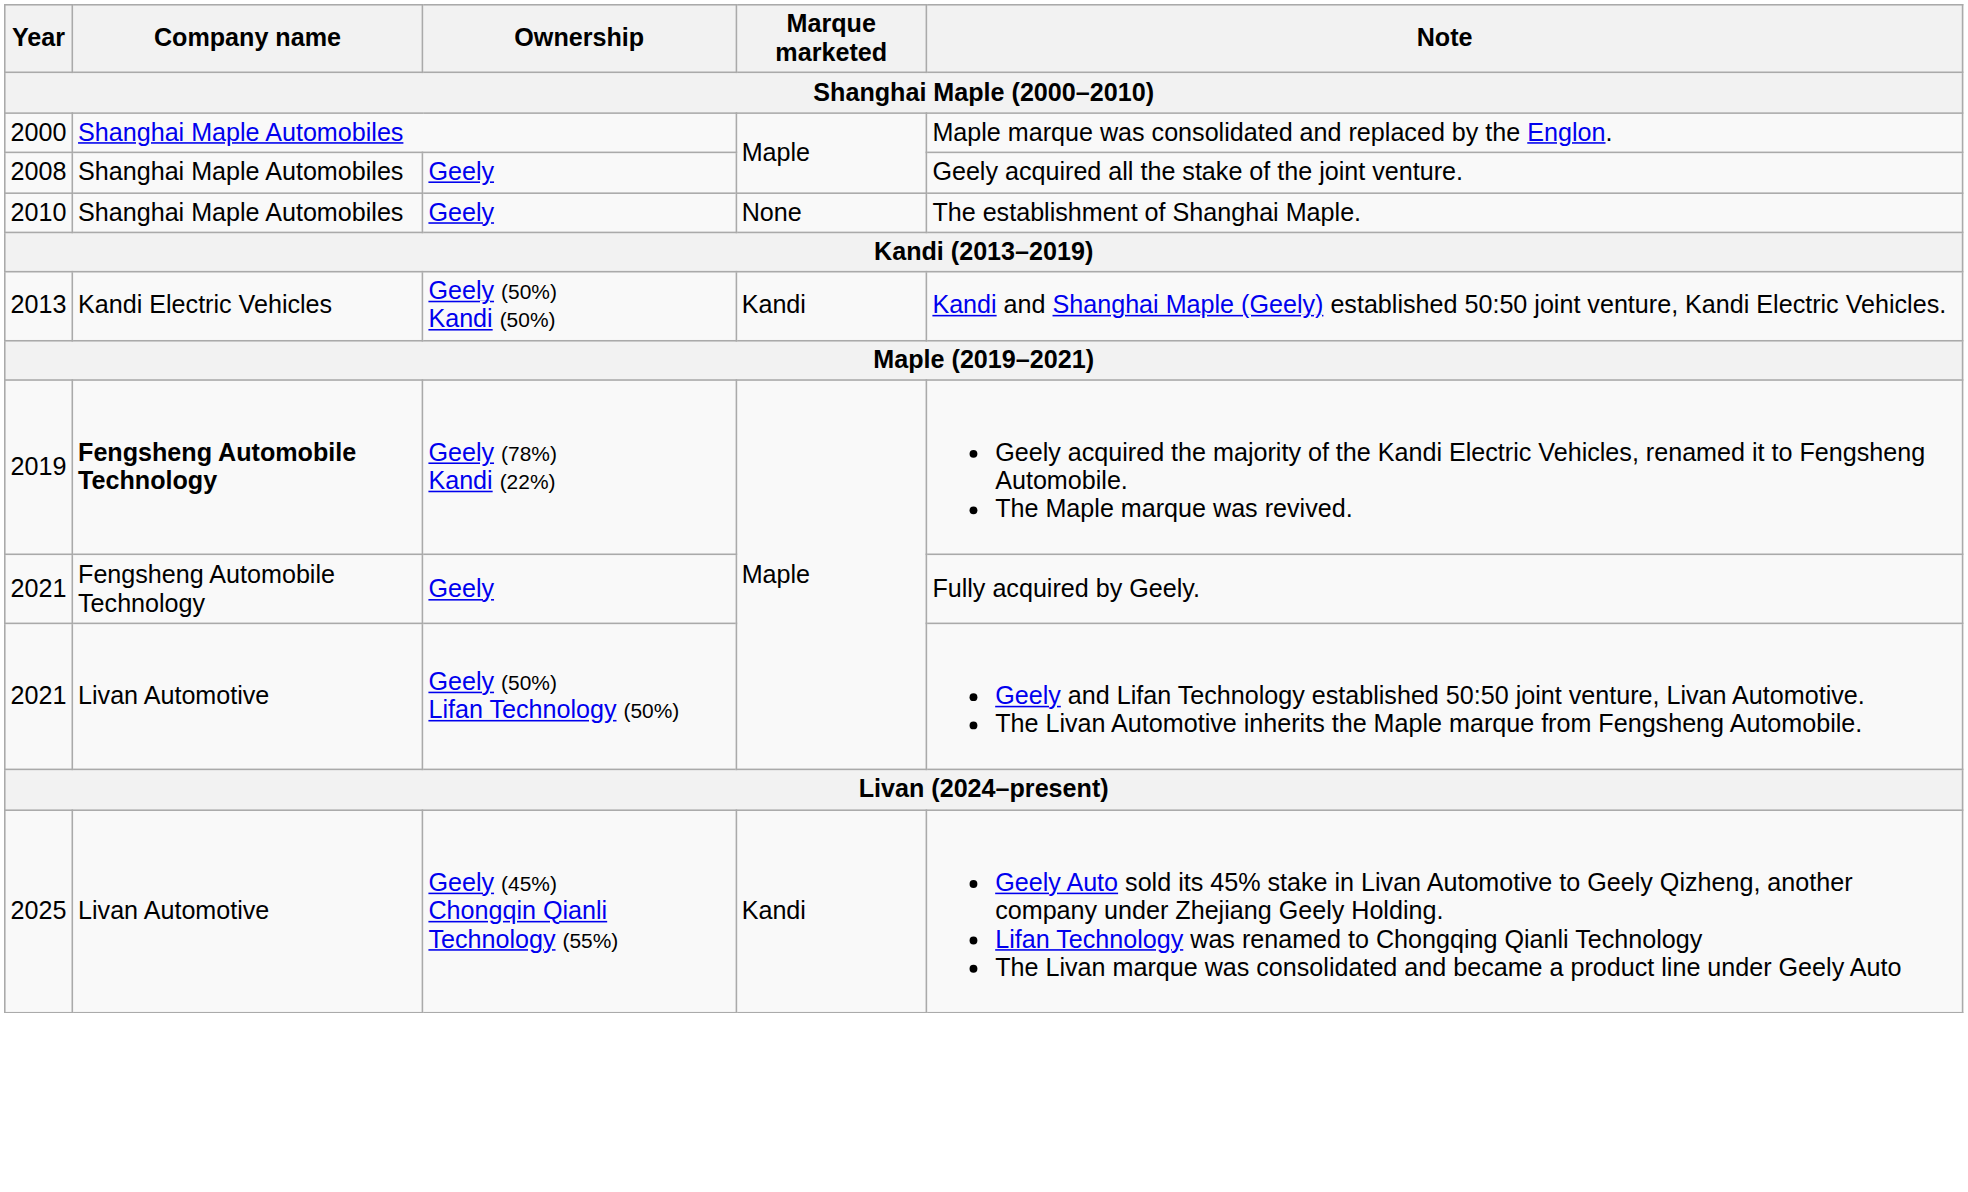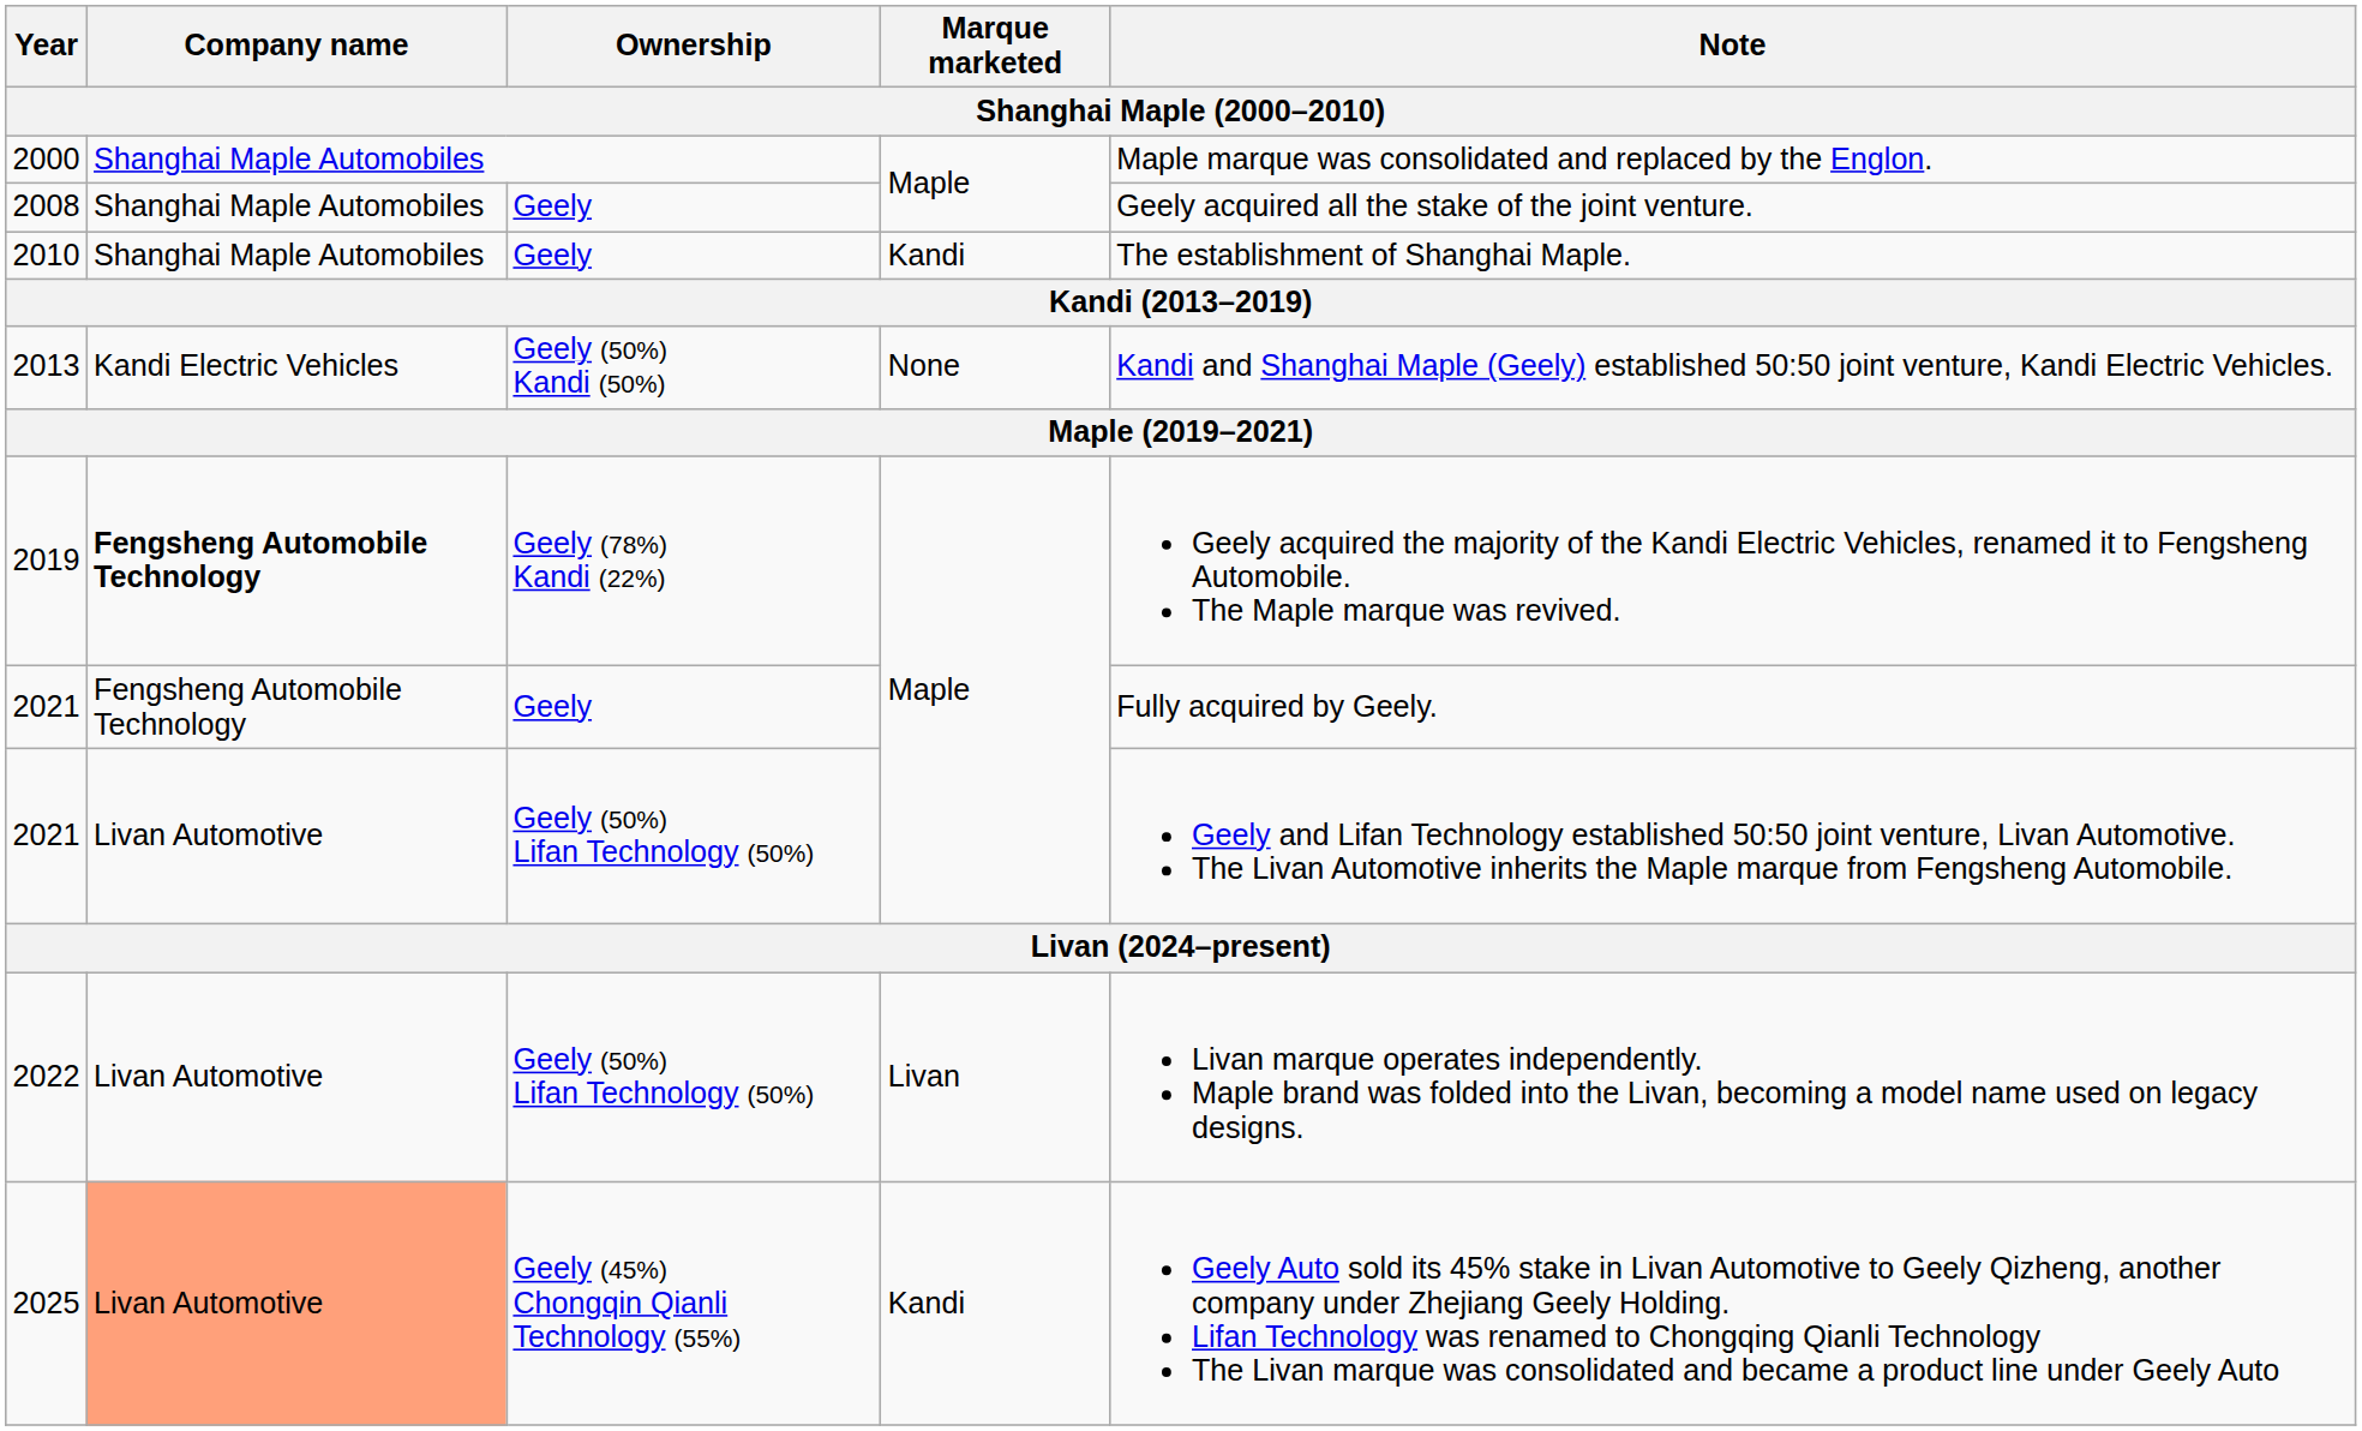2010 | Marque marketed: None -> Kandi
2013 | Marque marketed: Kandi -> None
+ row: 2022 | Livan Automotive | Geely (50%) Lifan Technology (50%) | Livan | Livan marque operates independently. Maple brand was folded into the Livan, becoming a model name used on legacy designs.
2025 | Company name: no background -> lightsalmon background
